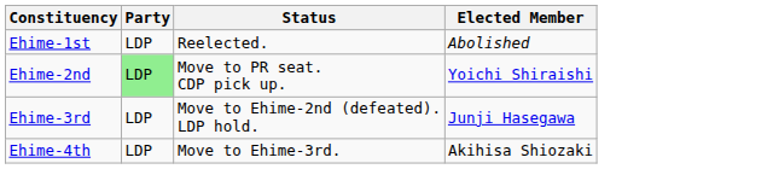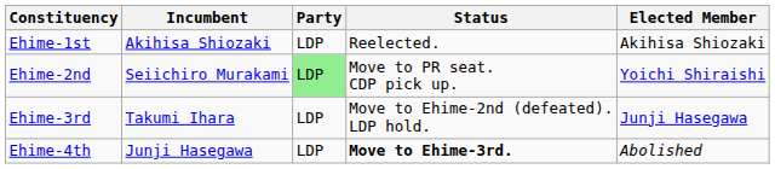+ column: Incumbent | Akihisa Shiozaki | Seiichiro Murakami | Takumi Ihara | Junji Hasegawa
Ehime-1st | Elected Member: Abolished -> Akihisa Shiozaki
Ehime-4th | Status: normal -> bold
Ehime-4th | Elected Member: Akihisa Shiozaki -> Abolished
